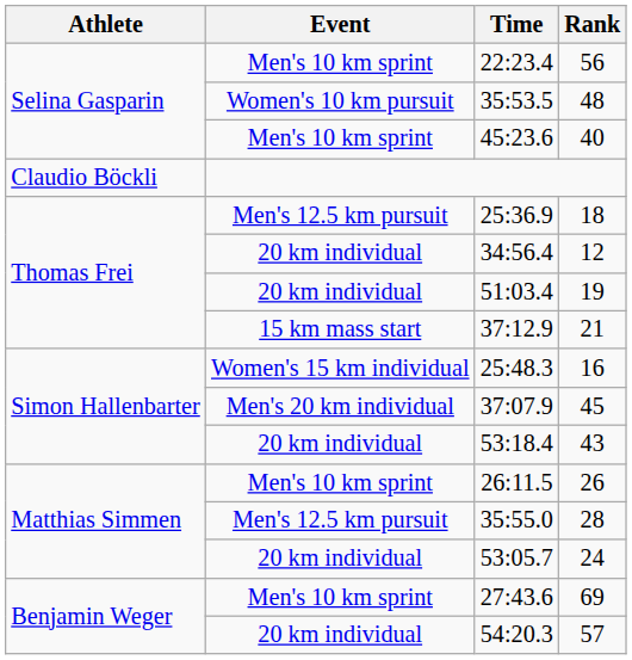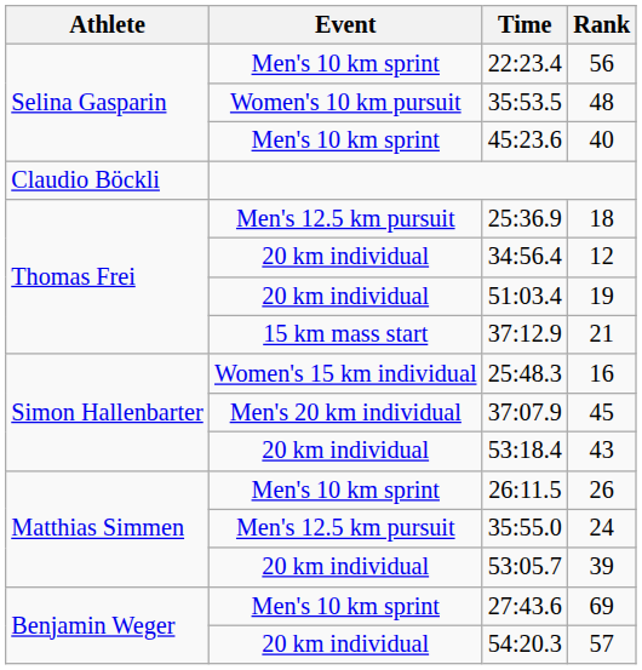35:55.0 | Rank: 28 -> 24
53:05.7 | Rank: 24 -> 39
